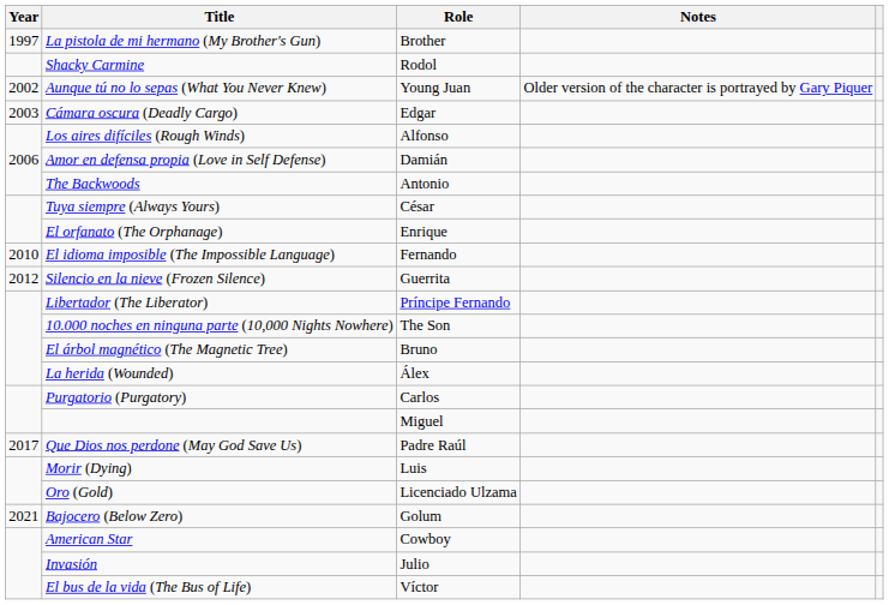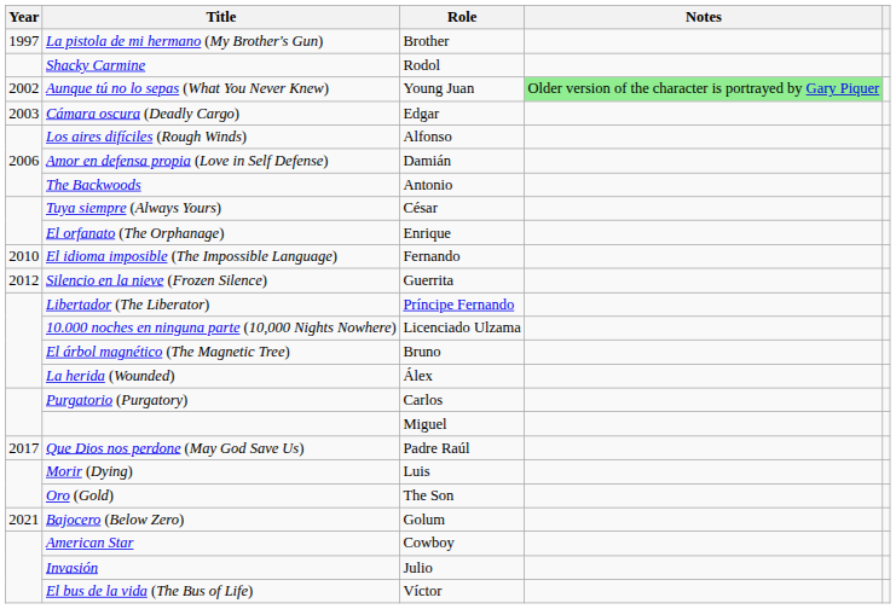Aunque tú no lo sepas (What You Never Knew) | Notes: no background -> lightgreen background
10.000 noches en ninguna parte (10,000 Nights Nowhere) | Role: The Son -> Licenciado Ulzama
Oro (Gold) | Role: Licenciado Ulzama -> The Son
